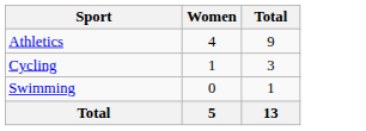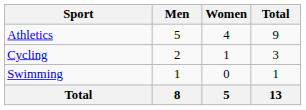+ column: Men | 5 | 2 | 1 | 8
